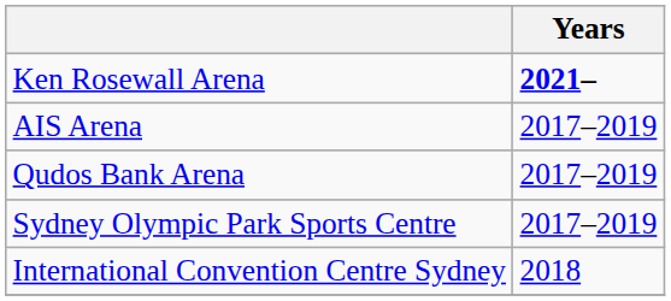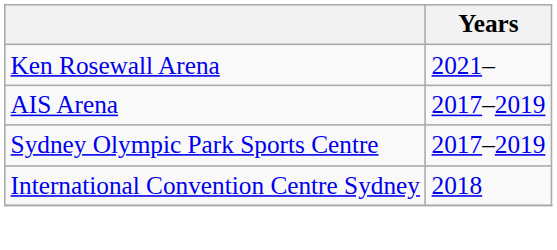Ken Rosewall Arena | Years: bold -> normal
- row: Qudos Bank Arena | 2017–2019
